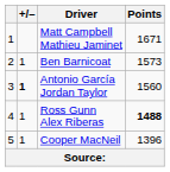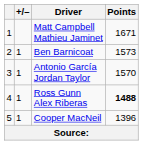Antonio García Jordan Taylor | +/–: bold -> normal
Antonio García Jordan Taylor | Points: 1560 -> 1570
